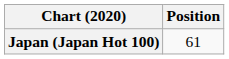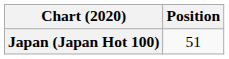Japan (Japan Hot 100) | Position: 61 -> 51
